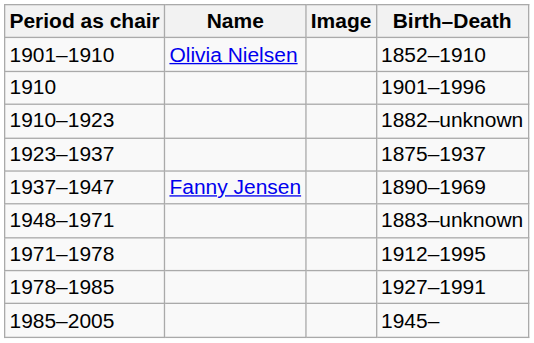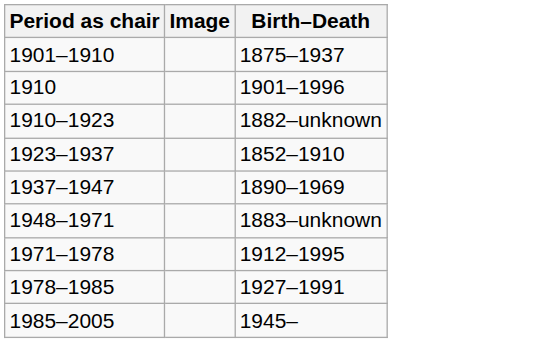- column: Name | Olivia Nielsen | Fanny Jensen
1901–1910 | Birth–Death: 1852–1910 -> 1875–1937
1923–1937 | Birth–Death: 1875–1937 -> 1852–1910
